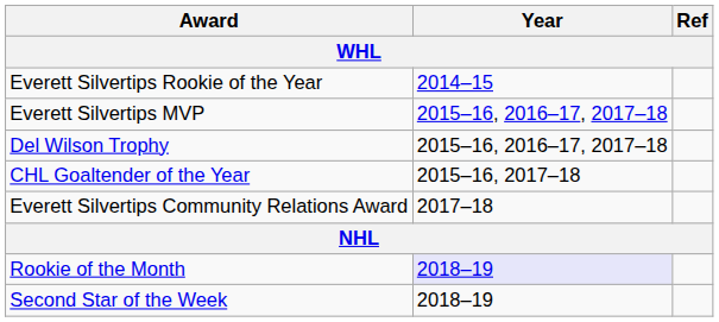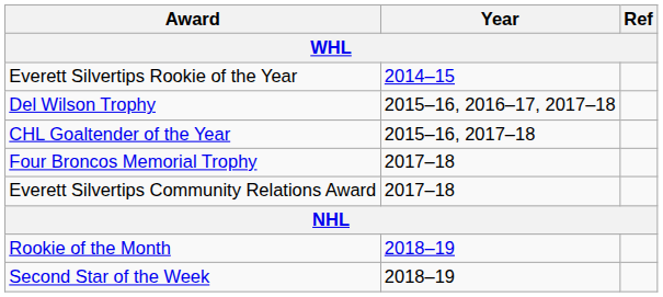- row: Everett Silvertips MVP | 2015–16, 2016–17, 2017–18
+ row: Four Broncos Memorial Trophy | 2017–18
Rookie of the Month | Year: lavender background -> no background
